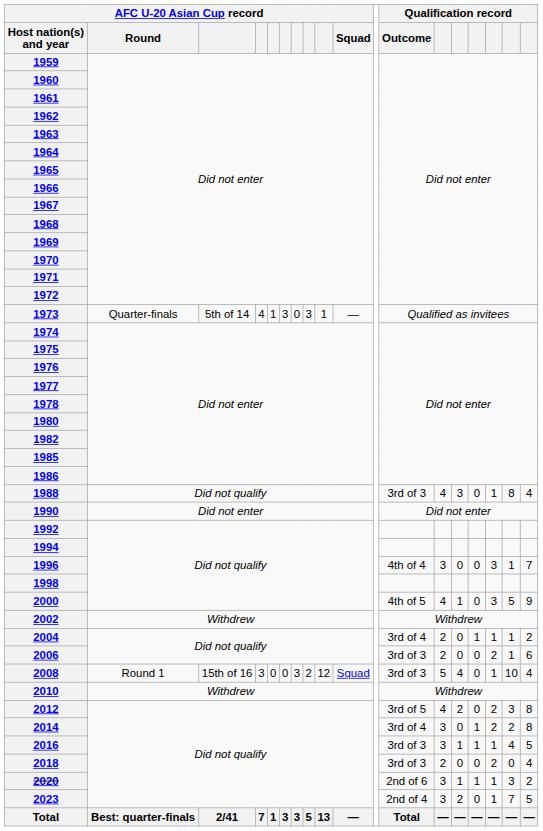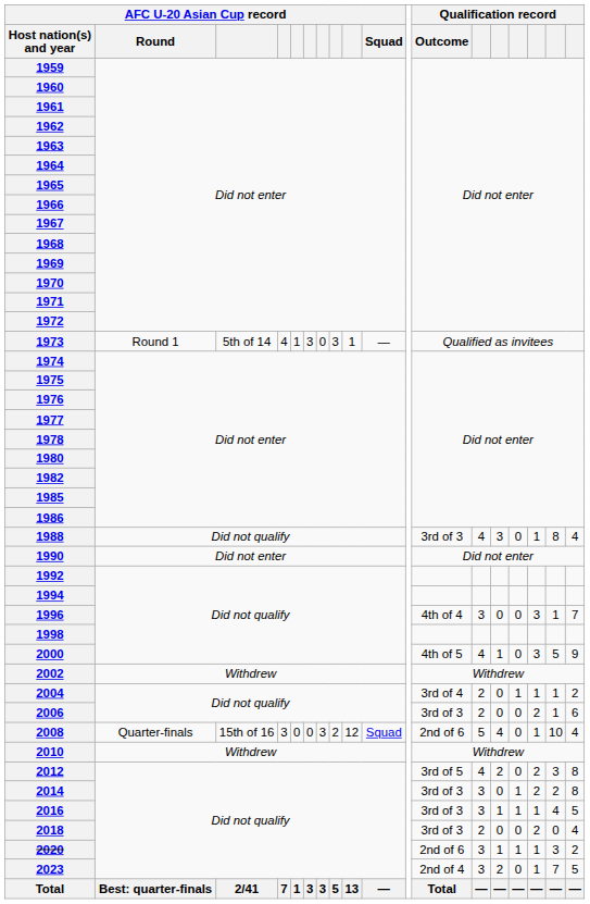1973 | AFC U-20 Asian Cup record / Round: Quarter-finals -> Round 1
2008 | AFC U-20 Asian Cup record / Round: Round 1 -> Quarter-finals
2008 | Qualification record / Outcome: 3rd of 3 -> 2nd of 6
2014 | Qualification record / Outcome: 3rd of 4 -> 3rd of 3
